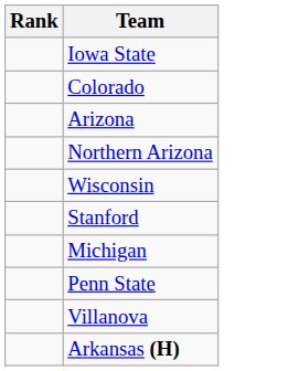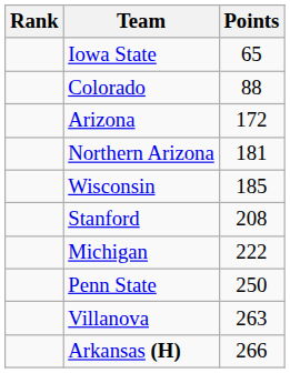+ column: Points | 65 | 88 | 172 | 181 | 185 | 208 | 222 | 250 | 263 | 266
